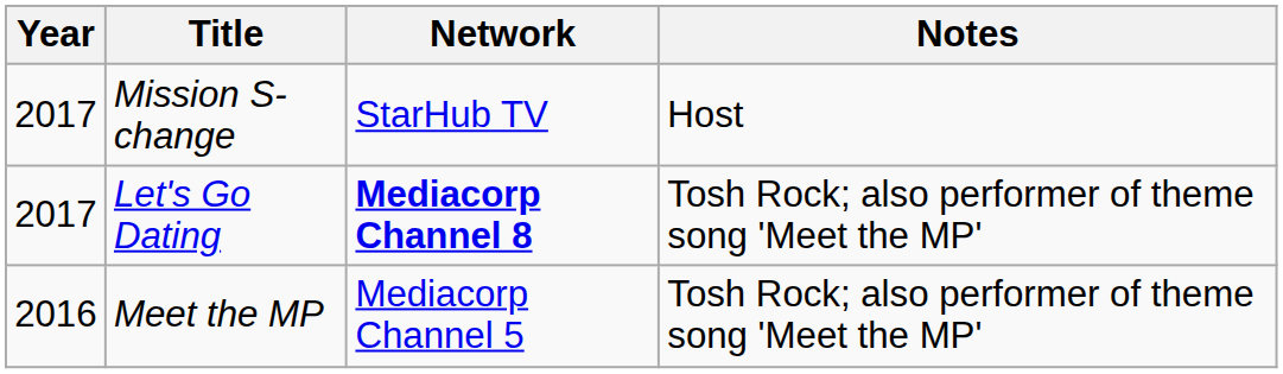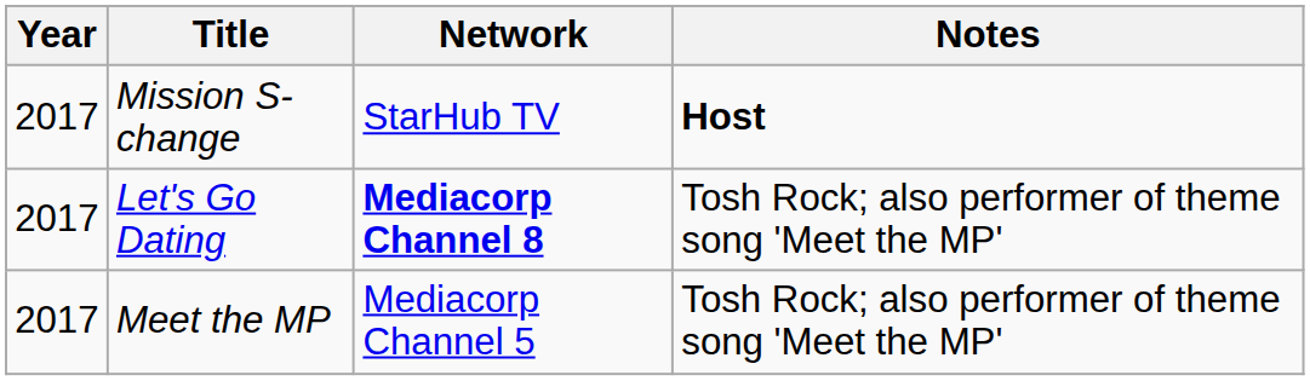Mission S-change | Notes: normal -> bold
Meet the MP | Year: 2016 -> 2017
